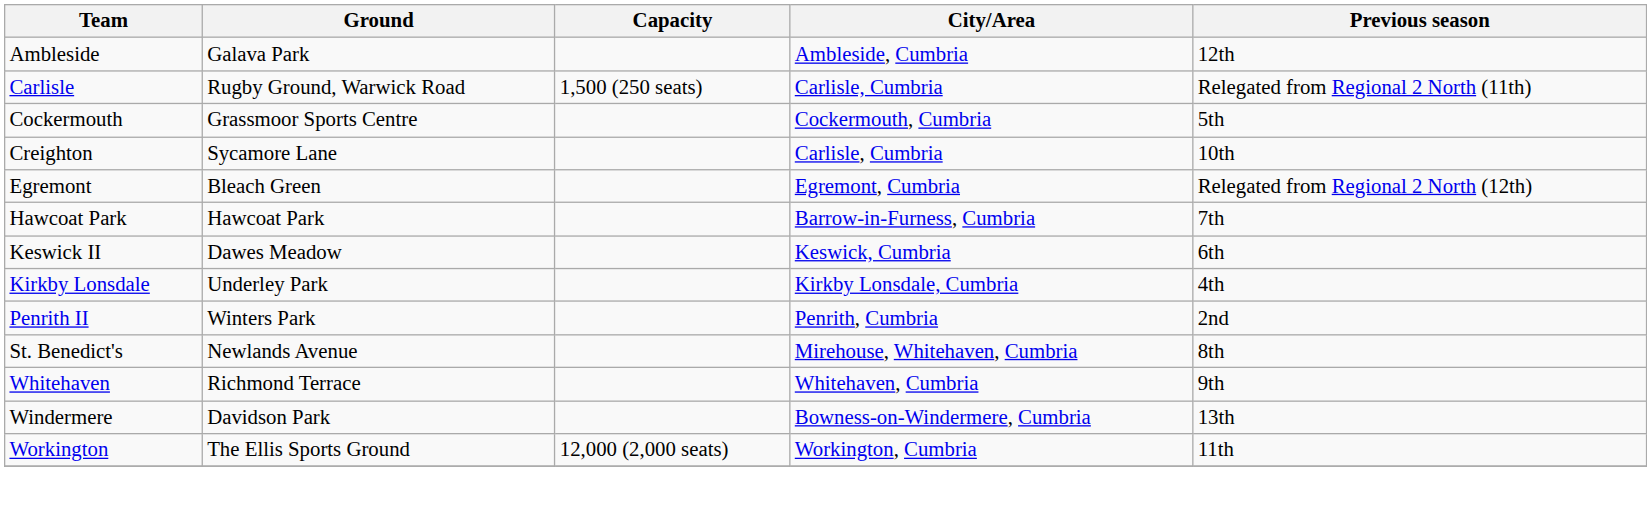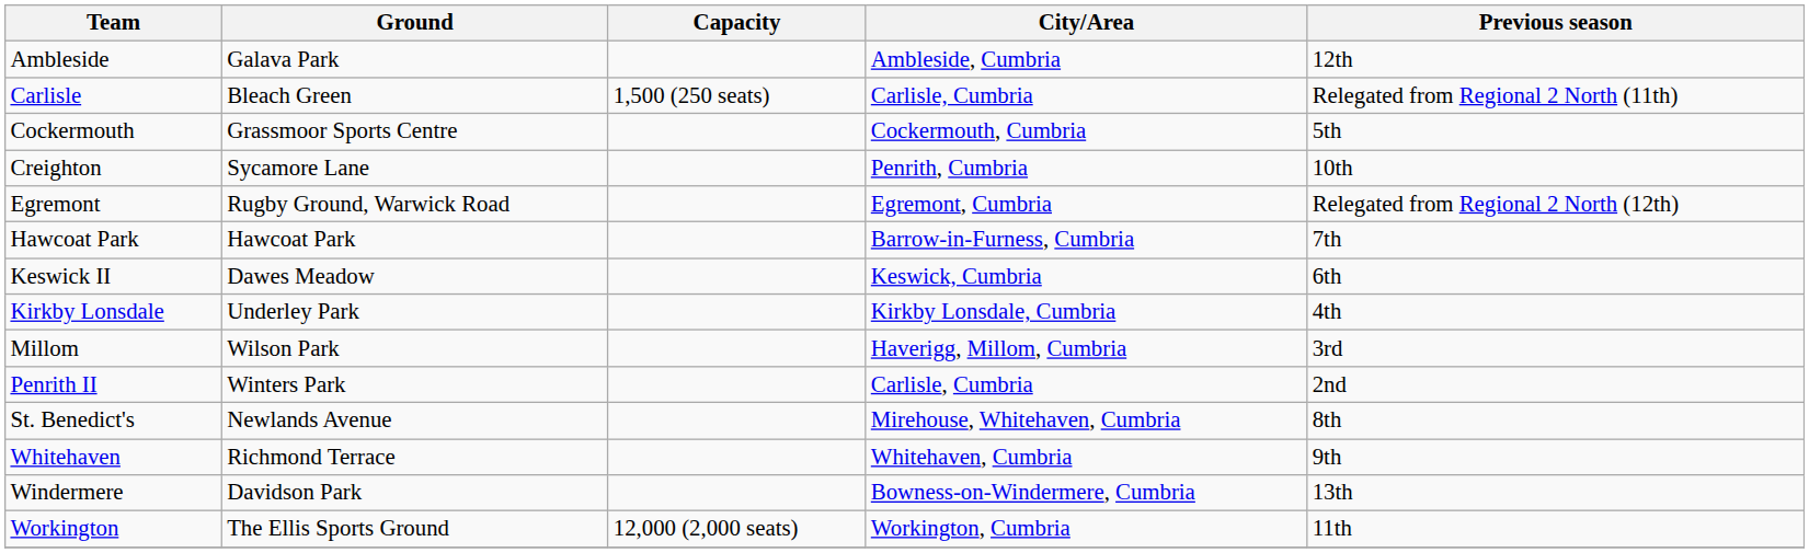Carlisle | Ground: Rugby Ground, Warwick Road -> Bleach Green
Creighton | City/Area: Carlisle, Cumbria -> Penrith, Cumbria
Egremont | Ground: Bleach Green -> Rugby Ground, Warwick Road
+ row: Millom | Wilson Park | Haverigg, Millom, Cumbria | 3rd
Penrith II | City/Area: Penrith, Cumbria -> Carlisle, Cumbria
